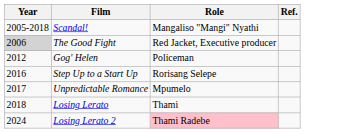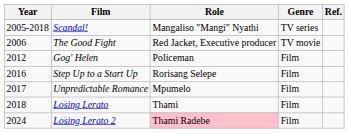+ column: Genre | TV series | TV movie | Film | Film | Film | Film | Film
The Good Fight | Year: lightgrey background -> no background
